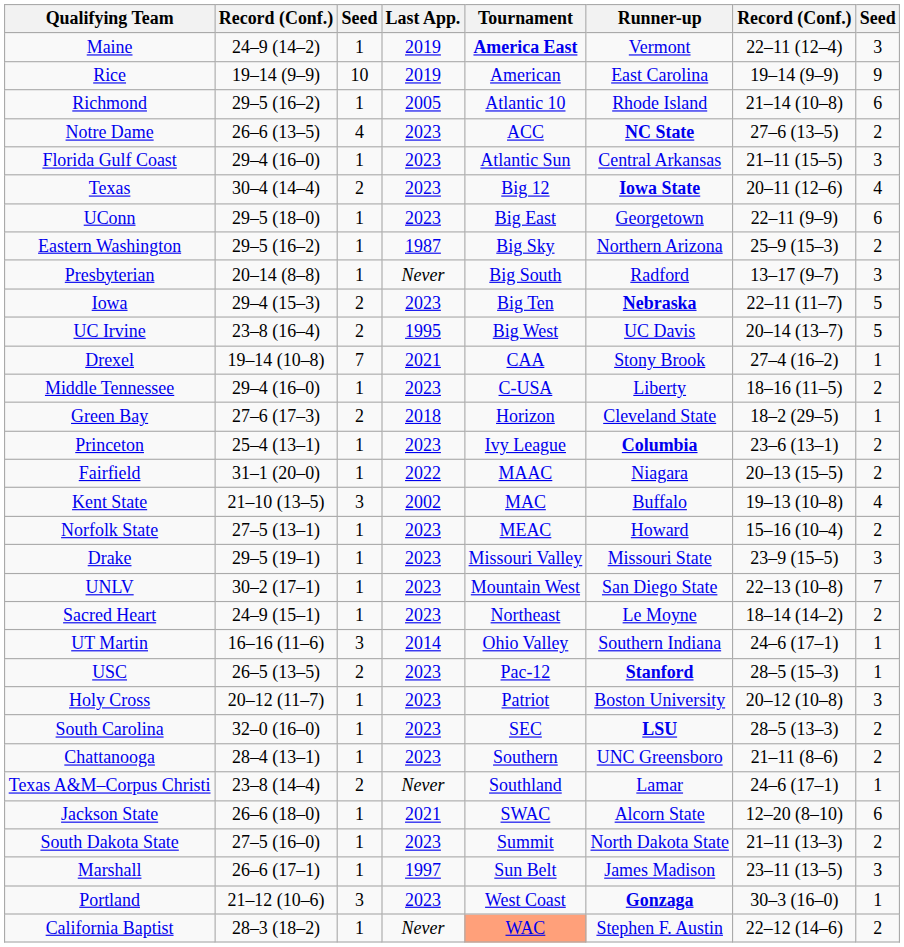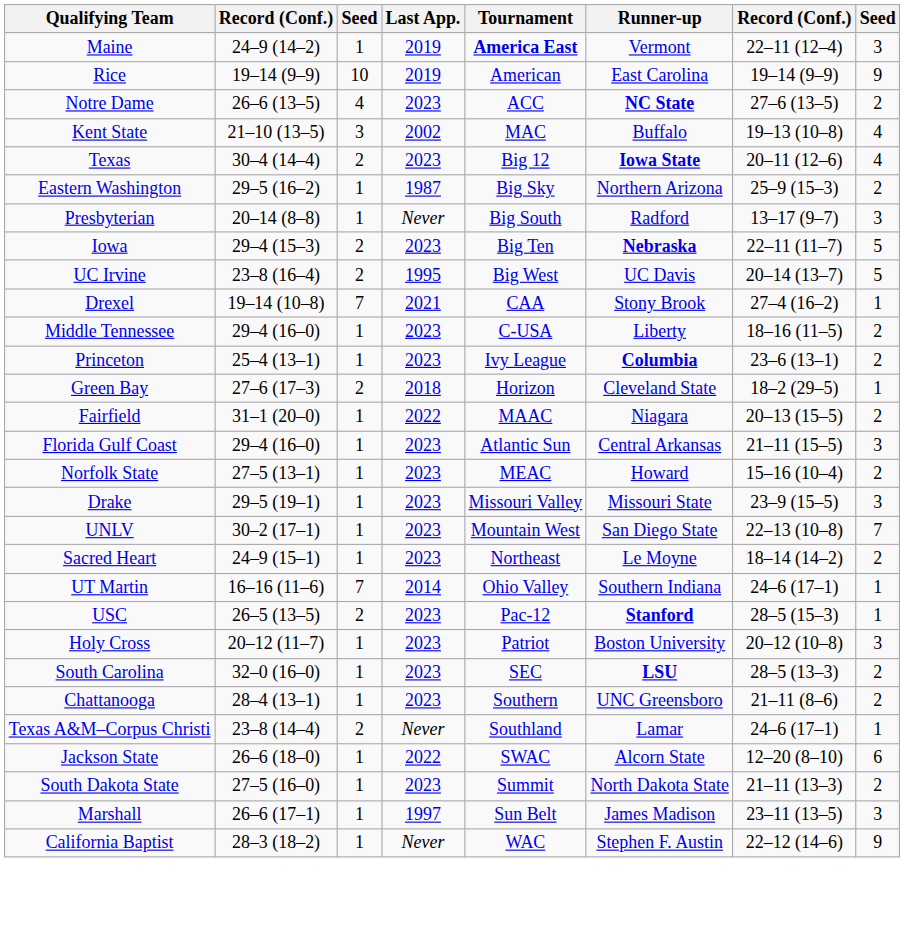- row: Richmond | 29–5 (16–2) | 1 | 2005 | Atlantic 10 | Rhode Island | 21–14 (10–8) | 6
rows swapped: Florida Gulf Coast <-> Kent State
- row: UConn | 29–5 (18–0) | 1 | 2023 | Big East | Georgetown | 22–11 (9–9) | 6
rows swapped: Green Bay <-> Princeton
UT Martin | column 3: 3 -> 7
Jackson State | Last App.: 2021 -> 2022
- row: Portland | 21–12 (10–6) | 3 | 2023 | West Coast | Gonzaga | 30–3 (16–0) | 1
California Baptist | Tournament: lightsalmon background -> no background
California Baptist | column 8: 2 -> 9
